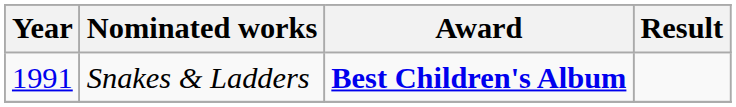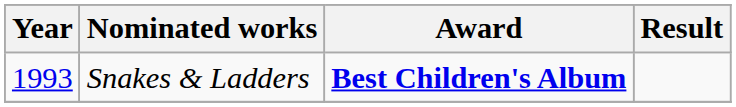Snakes & Ladders | Year: 1991 -> 1993
